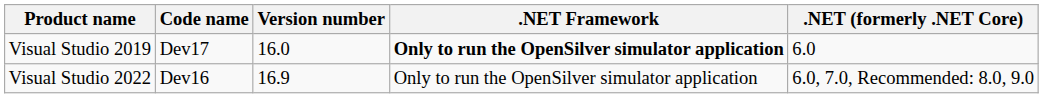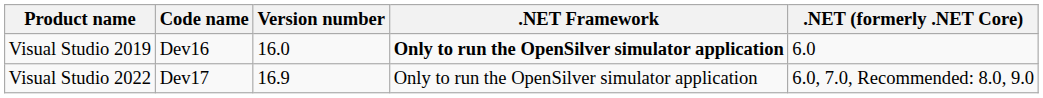Visual Studio 2019 | Code name: Dev17 -> Dev16
Visual Studio 2022 | Code name: Dev16 -> Dev17
